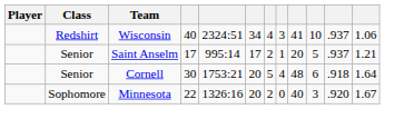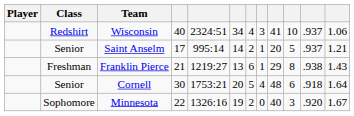Saint Anselm | column 6: 17 -> 14
+ row: Freshman | Franklin Pierce | 21 | 1219:27 | 13 | 6 | 1 | 29 | 8 | .938 | 1.43
Minnesota | column 6: 20 -> 19
